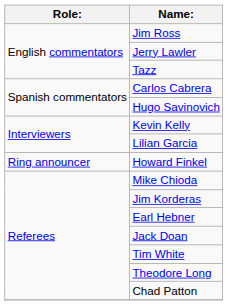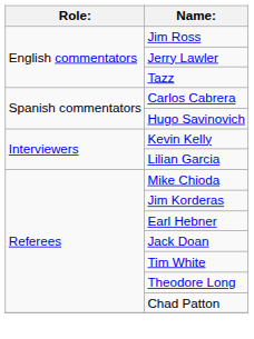- row: Ring announcer | Howard Finkel
